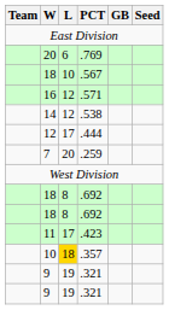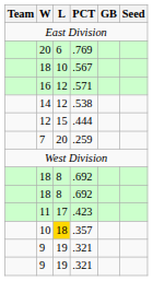.444 | L: 17 -> 15
